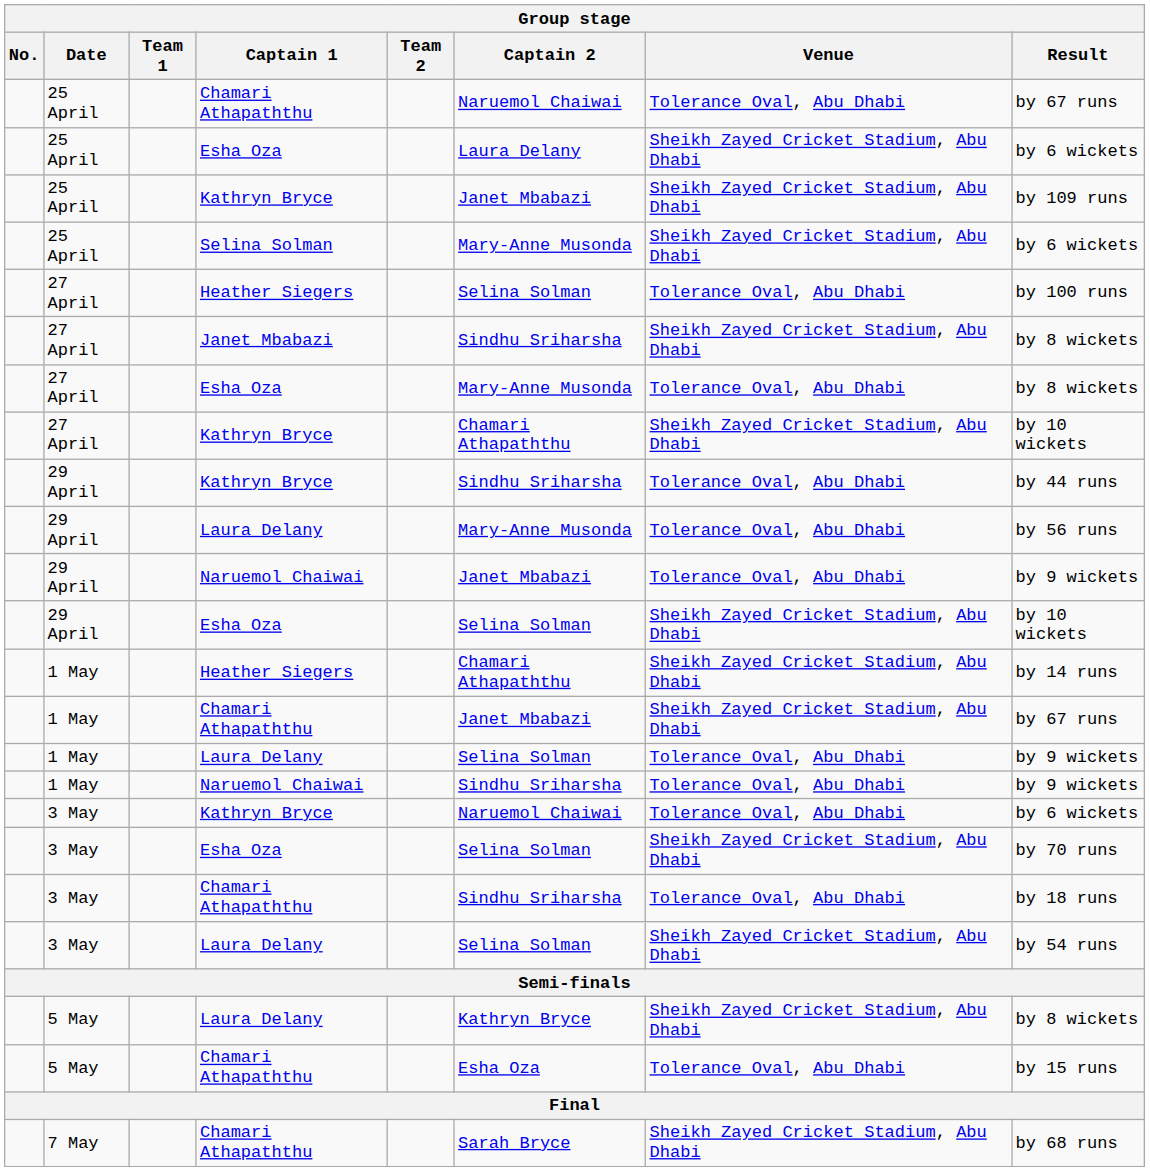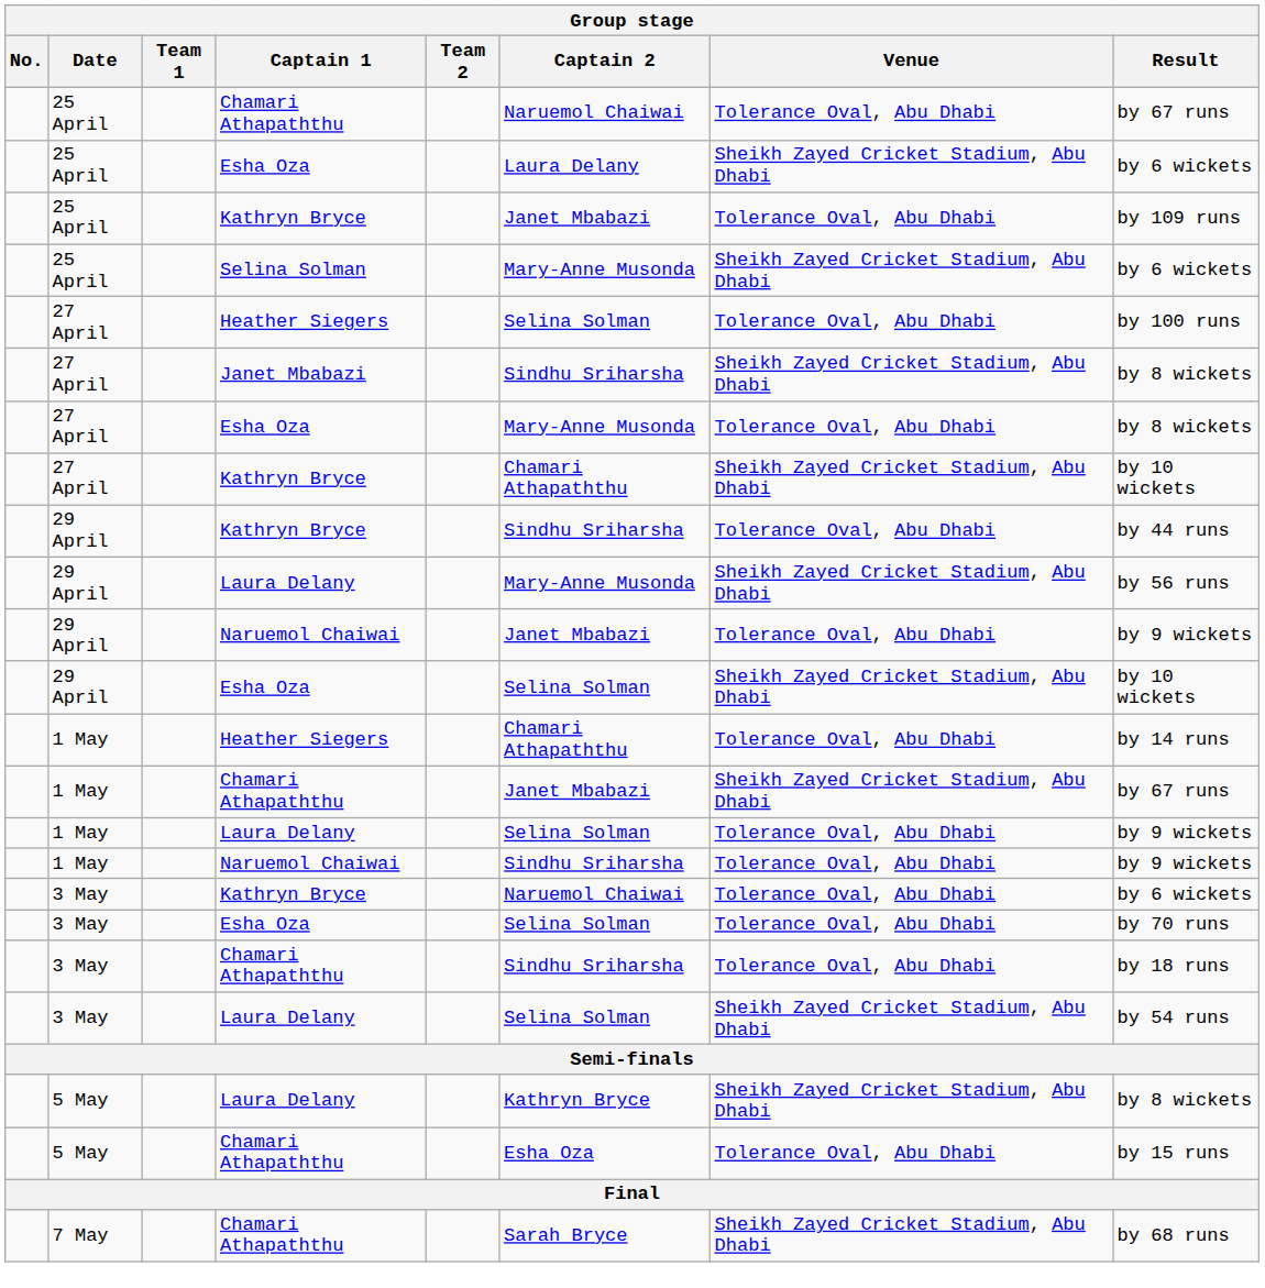25 April / Kathryn Bryce | Group stage / Venue: Sheikh Zayed Cricket Stadium, Abu Dhabi -> Tolerance Oval, Abu Dhabi
29 April / Laura Delany | Group stage / Venue: Tolerance Oval, Abu Dhabi -> Sheikh Zayed Cricket Stadium, Abu Dhabi
1 May / Heather Siegers | Group stage / Venue: Sheikh Zayed Cricket Stadium, Abu Dhabi -> Tolerance Oval, Abu Dhabi
3 May / Esha Oza | Group stage / Venue: Sheikh Zayed Cricket Stadium, Abu Dhabi -> Tolerance Oval, Abu Dhabi
